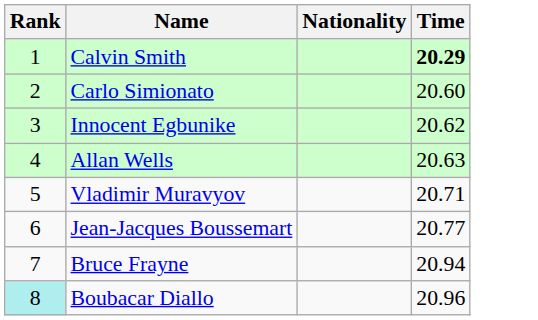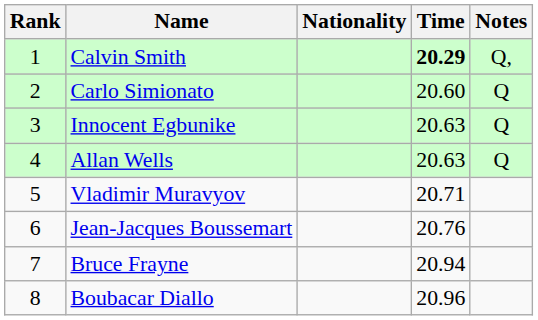+ column: Notes | Q, | Q | Q | Q
Innocent Egbunike | Time: 20.62 -> 20.63
Jean-Jacques Boussemart | Time: 20.77 -> 20.76
Boubacar Diallo | Rank: paleturquoise background -> no background
